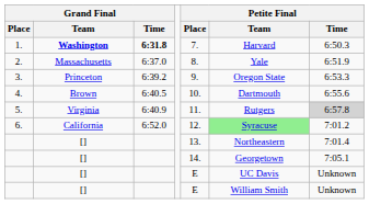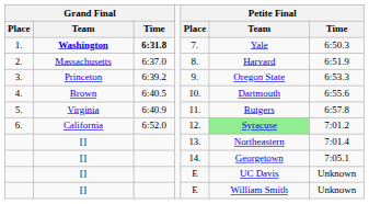1. | Petite Final / Team: Harvard -> Yale
2. | Petite Final / Team: Yale -> Harvard
5. | Petite Final / Time: lightgrey background -> no background
